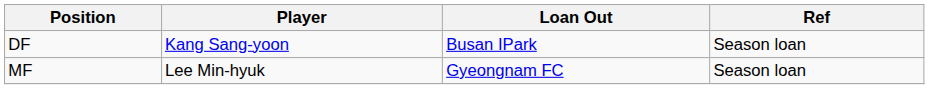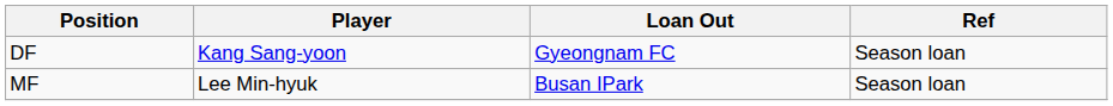DF | Loan Out: Busan IPark -> Gyeongnam FC
MF | Loan Out: Gyeongnam FC -> Busan IPark
